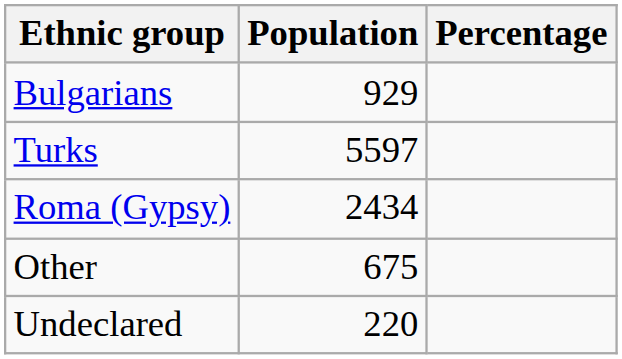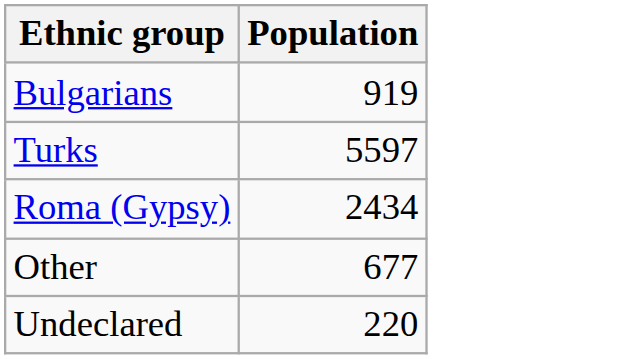- column: Percentage
Bulgarians | Population: 929 -> 919
Other | Population: 675 -> 677
